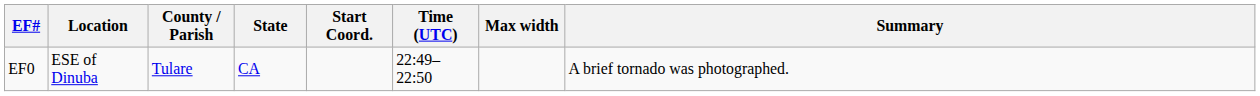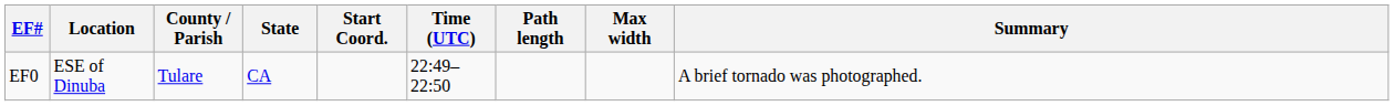+ column: Path length
